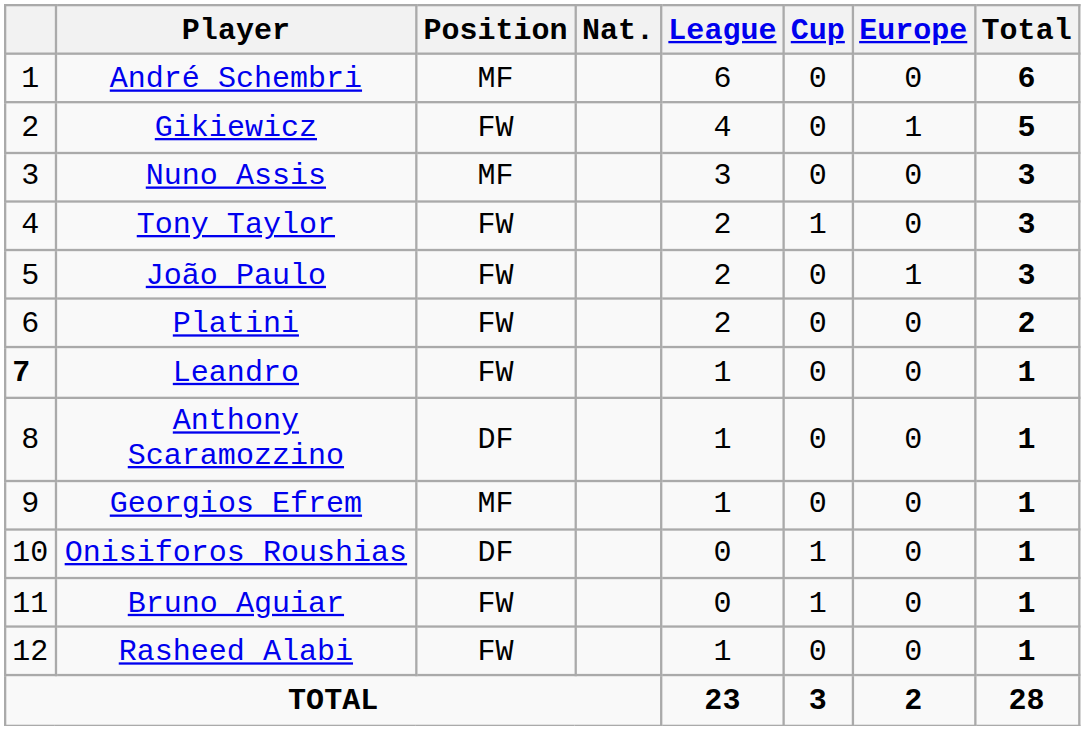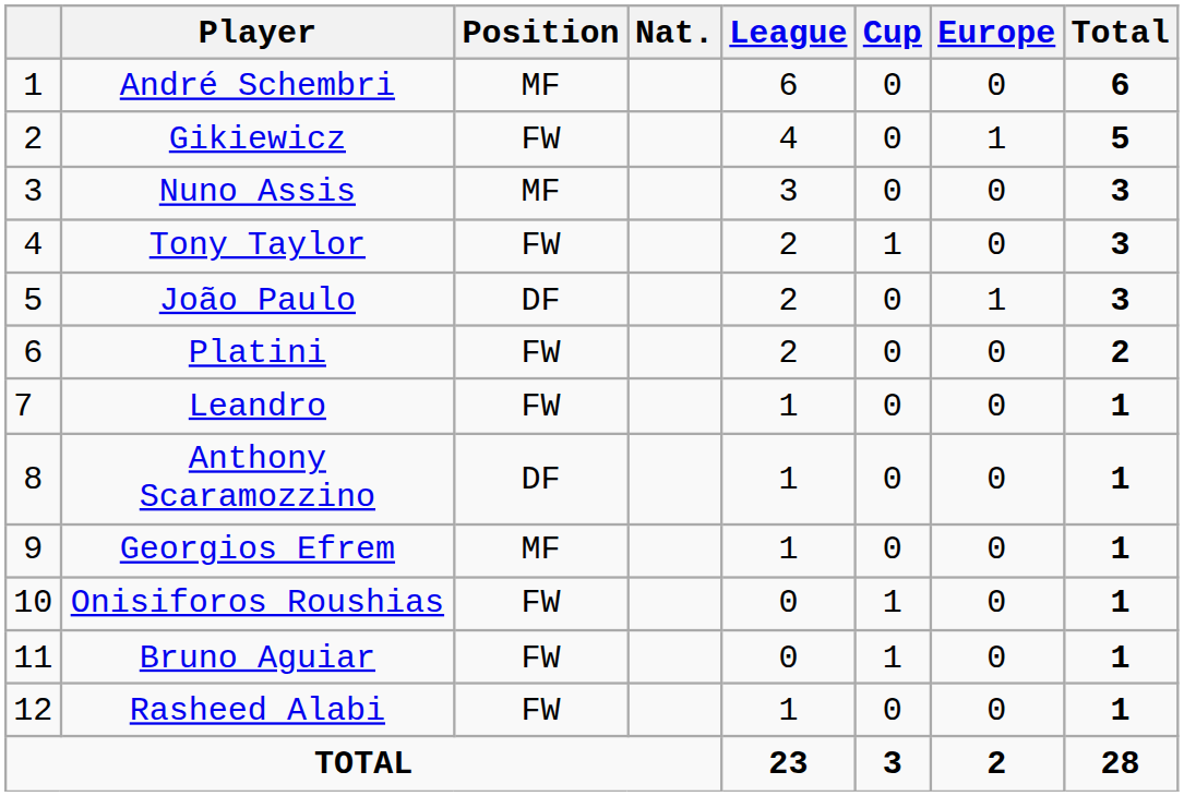João Paulo | Position: FW -> DF
Leandro | column 1: bold -> normal
Onisiforos Roushias | Position: DF -> FW
